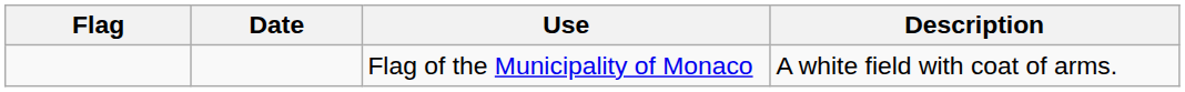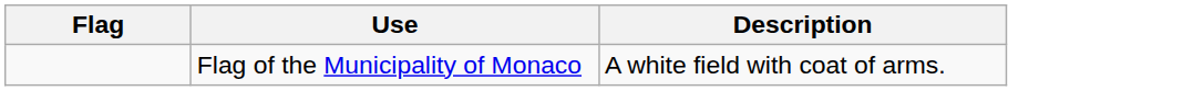- column: Date
